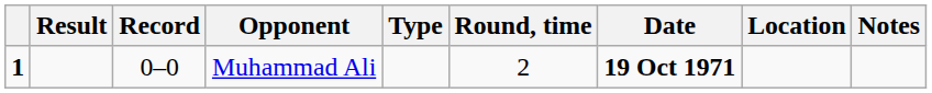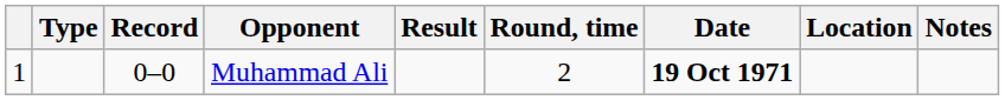columns swapped: Result <-> Type
Muhammad Ali | column 1: bold -> normal
